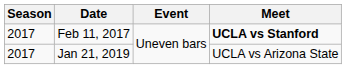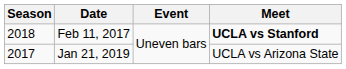Feb 11, 2017 | Season: 2017 -> 2018
